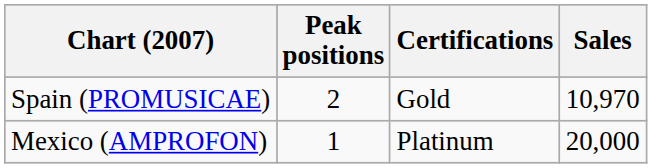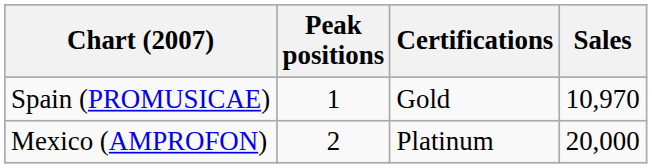Spain (PROMUSICAE) | Peak positions: 2 -> 1
Mexico (AMPROFON) | Peak positions: 1 -> 2
